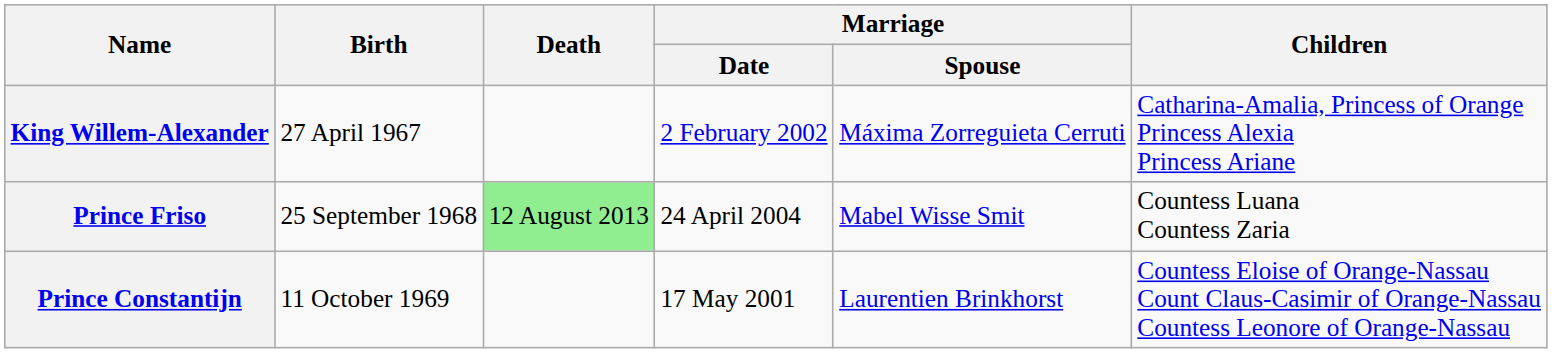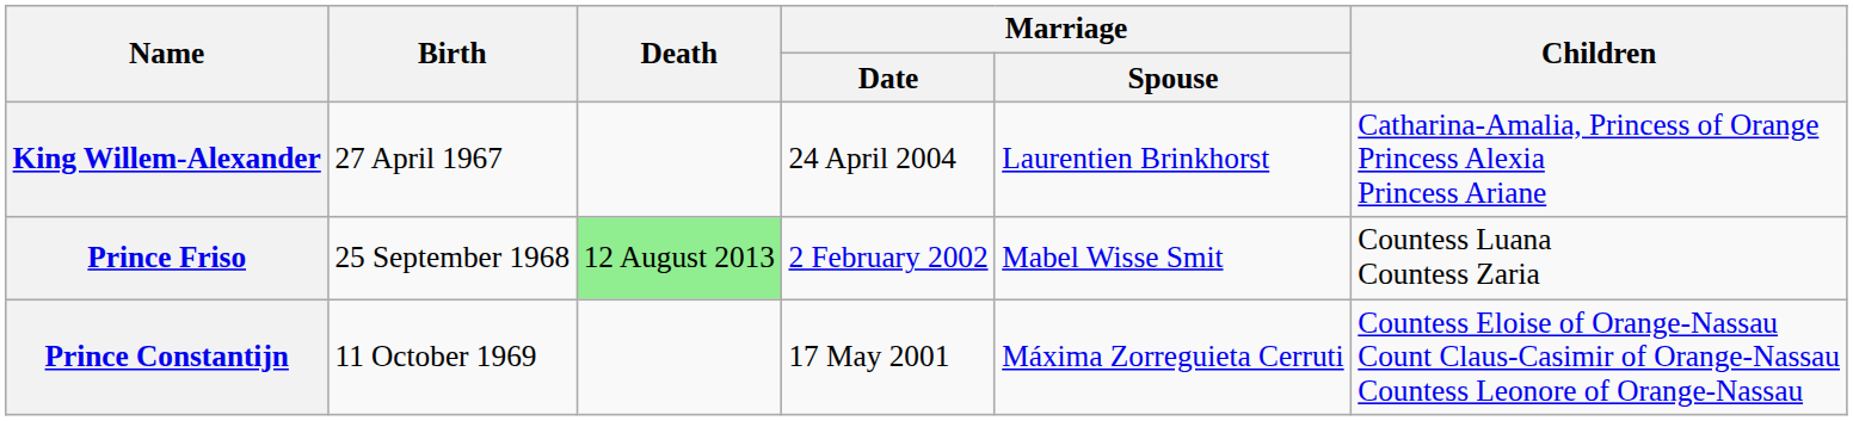King Willem-Alexander | Marriage / Date: 2 February 2002 -> 24 April 2004
King Willem-Alexander | Marriage / Spouse: Máxima Zorreguieta Cerruti -> Laurentien Brinkhorst
Prince Friso | Marriage / Date: 24 April 2004 -> 2 February 2002
Prince Constantijn | Marriage / Spouse: Laurentien Brinkhorst -> Máxima Zorreguieta Cerruti
